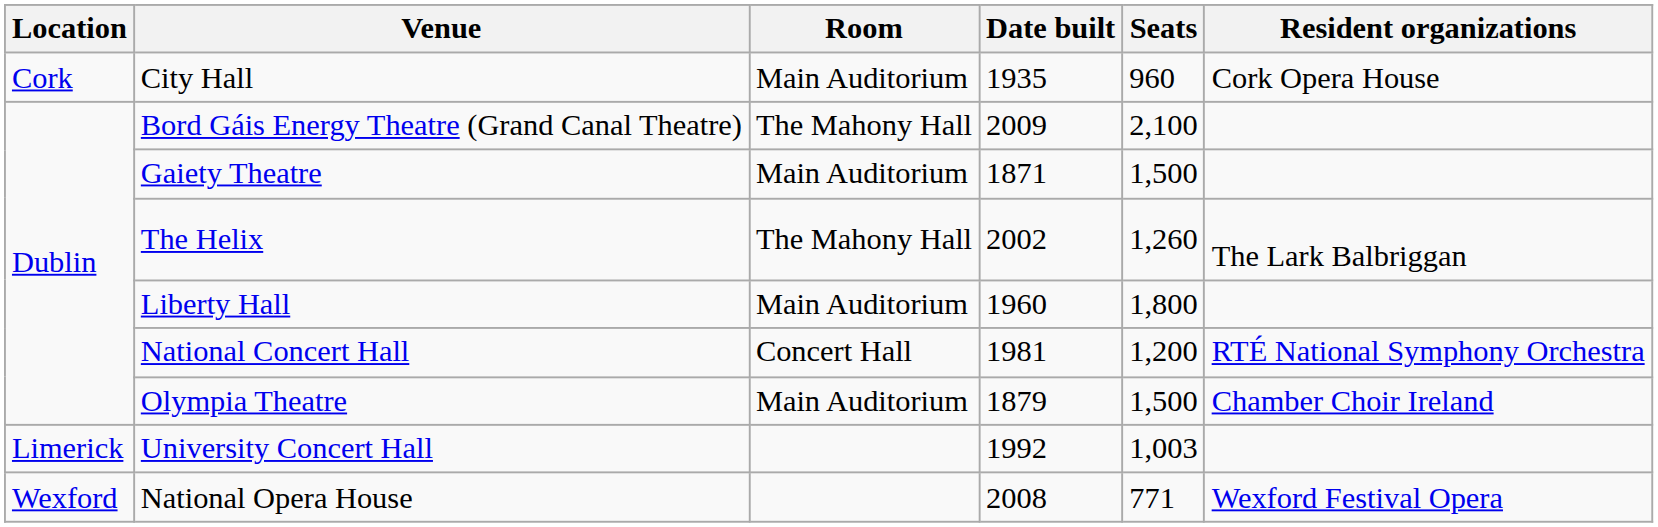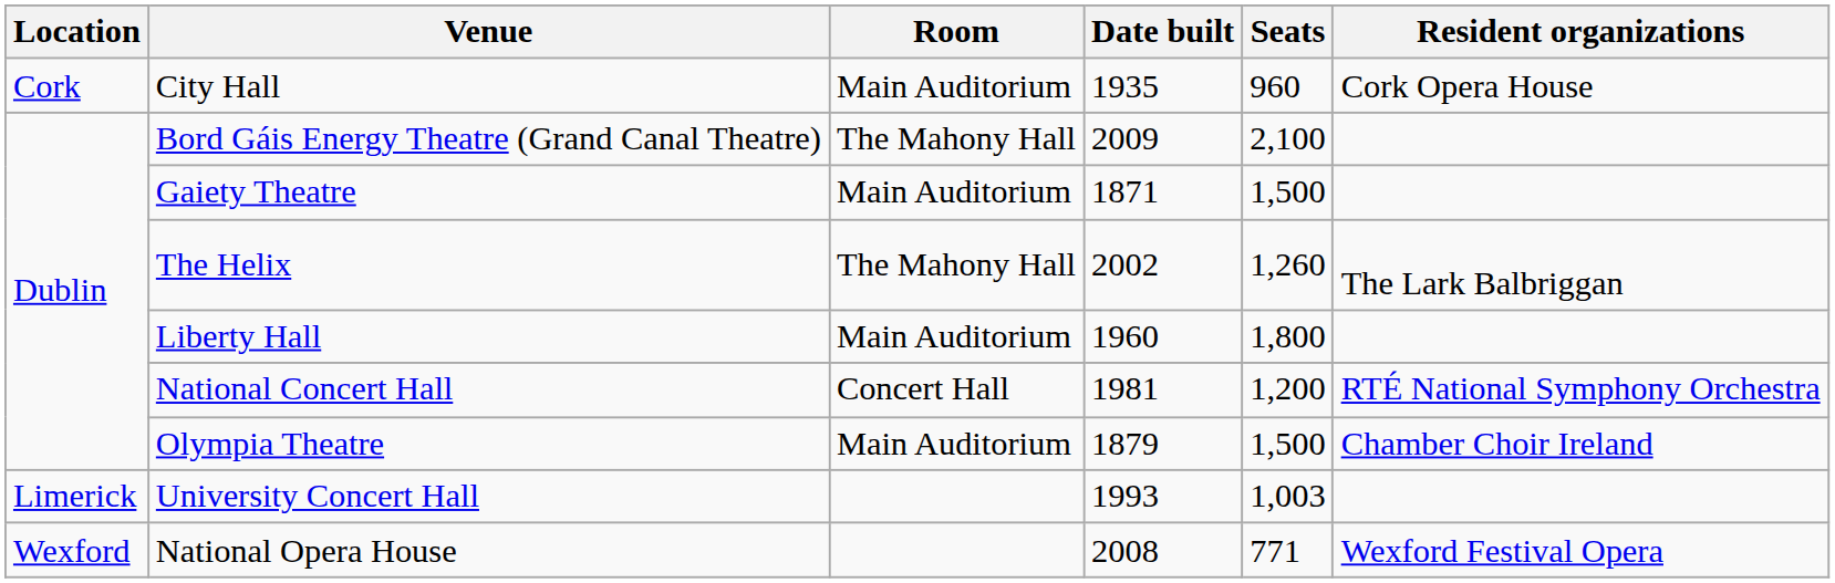University Concert Hall | Date built: 1992 -> 1993
